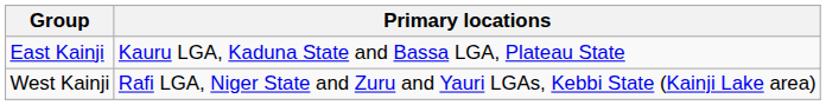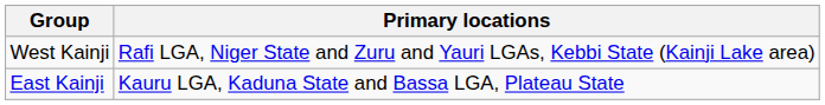rows swapped: East Kainji <-> West Kainji
